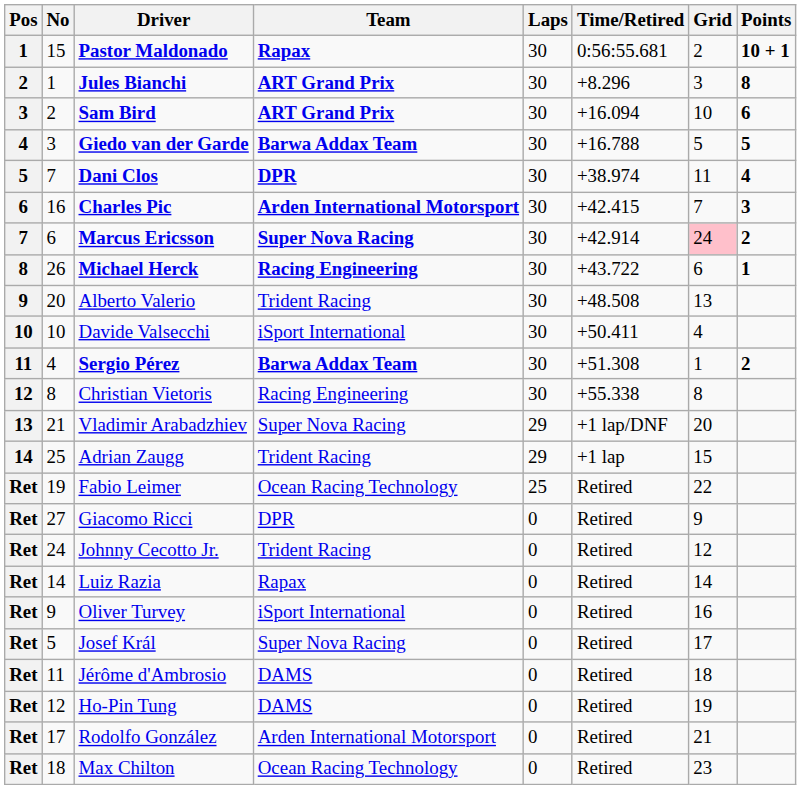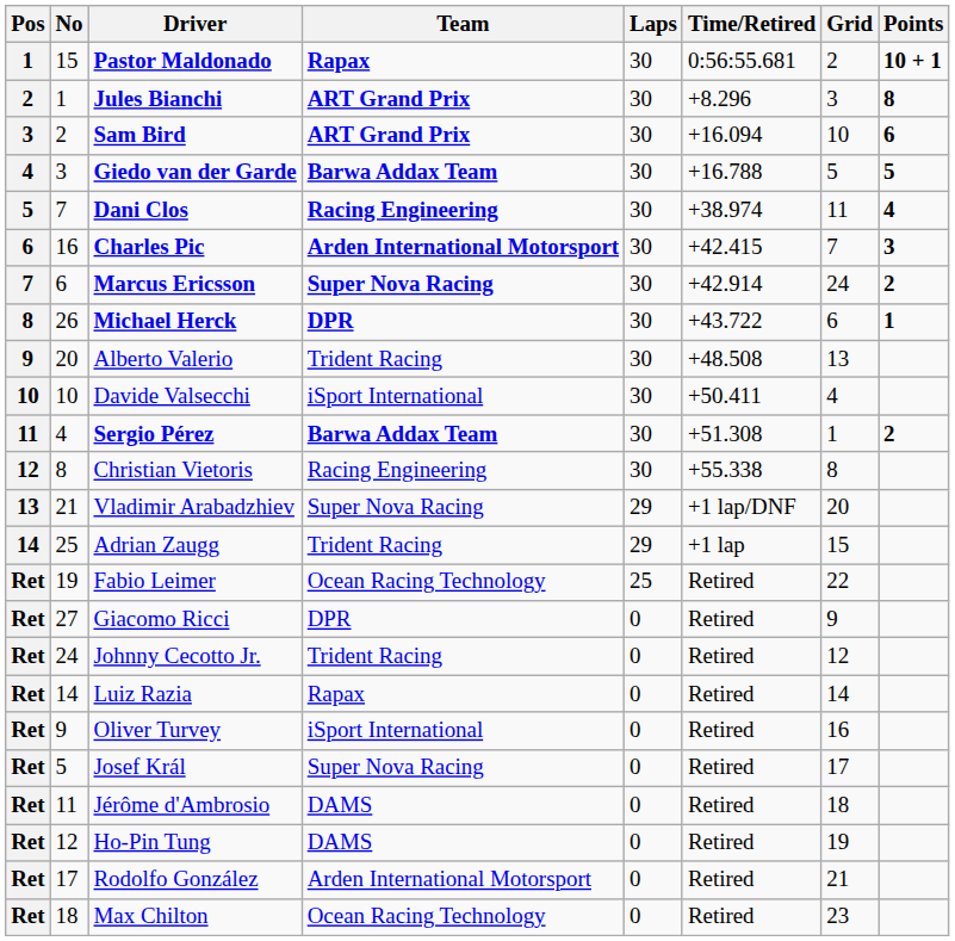Dani Clos | Team: DPR -> Racing Engineering
Marcus Ericsson | Grid: pink background -> no background
Michael Herck | Team: Racing Engineering -> DPR
